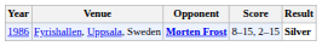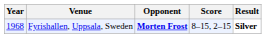Fyrishallen, Uppsala, Sweden | Year: 1986 -> 1968
